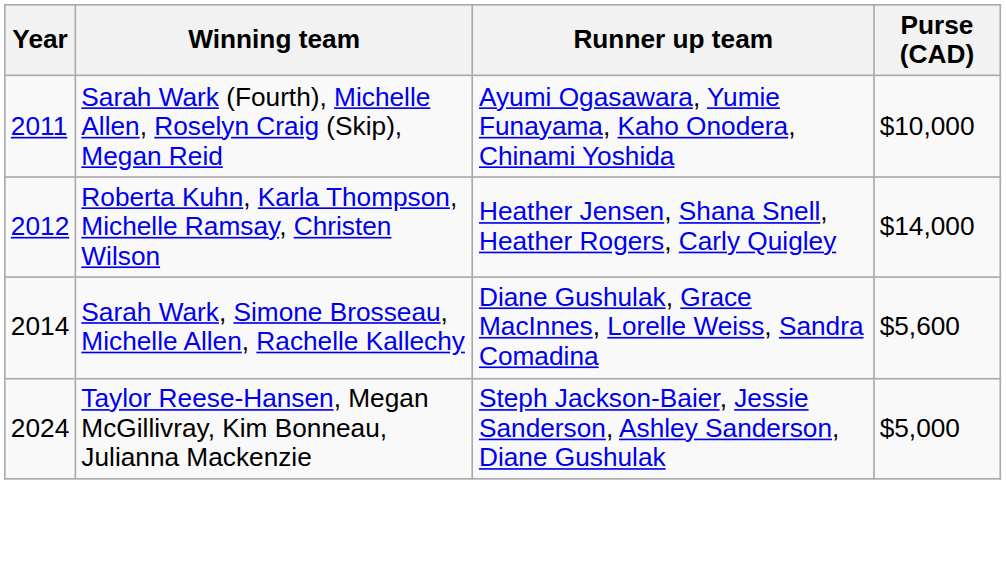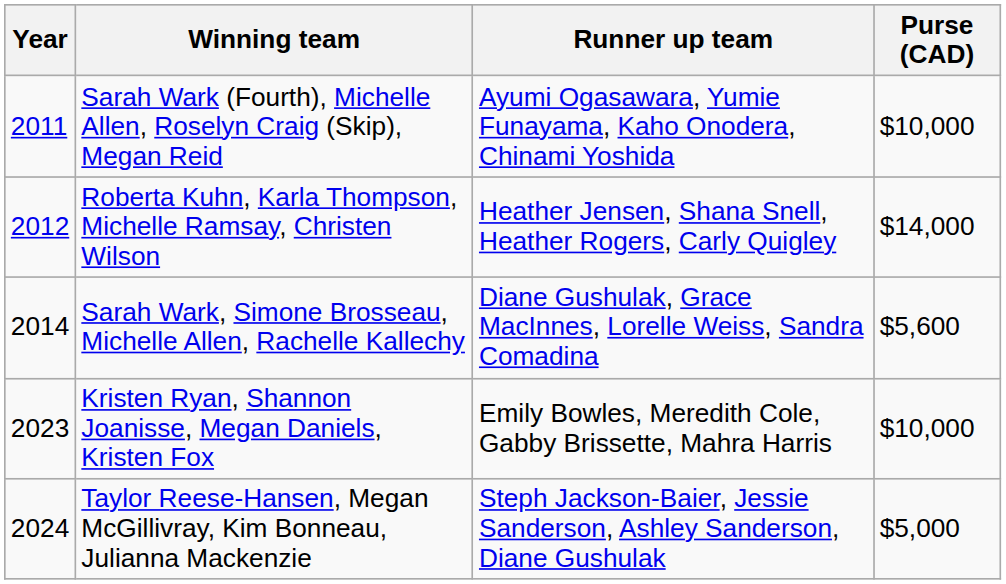+ row: 2023 | Kristen Ryan, Shannon Joanisse, Megan Daniels, Kristen Fox | Emily Bowles, Meredith Cole, Gabby Brissette, Mahra Harris | $10,000
